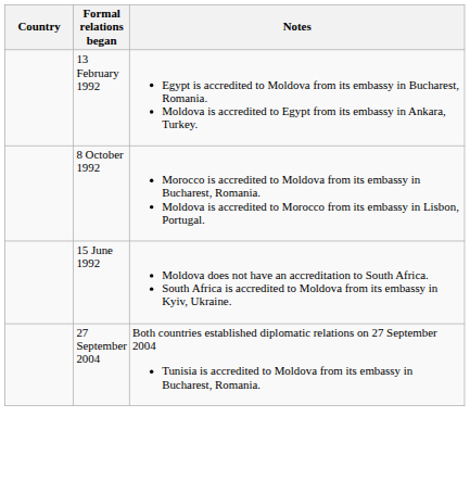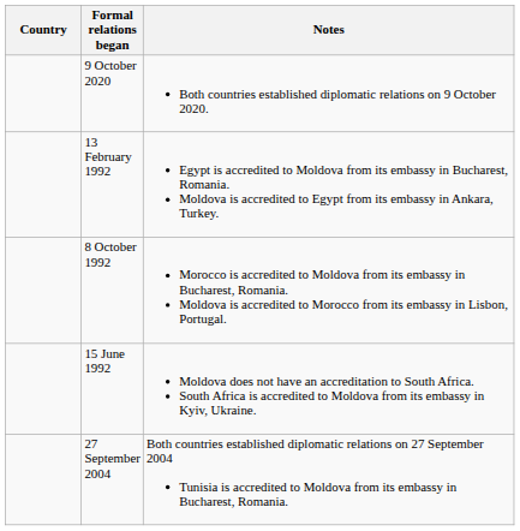+ row: 9 October 2020 | Both countries established diplomatic relations on 9 October 2020.
